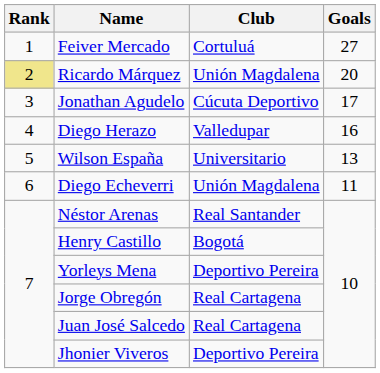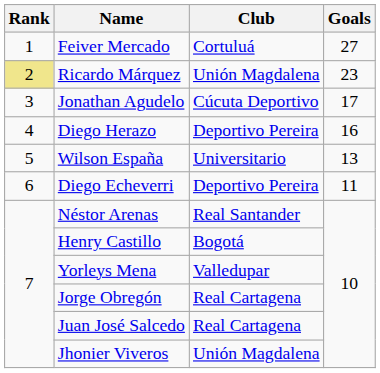Ricardo Márquez | Goals: 20 -> 23
Diego Herazo | Club: Valledupar -> Deportivo Pereira
Diego Echeverri | Club: Unión Magdalena -> Deportivo Pereira
Yorleys Mena | Club: Deportivo Pereira -> Valledupar
Jhonier Viveros | Club: Deportivo Pereira -> Unión Magdalena
